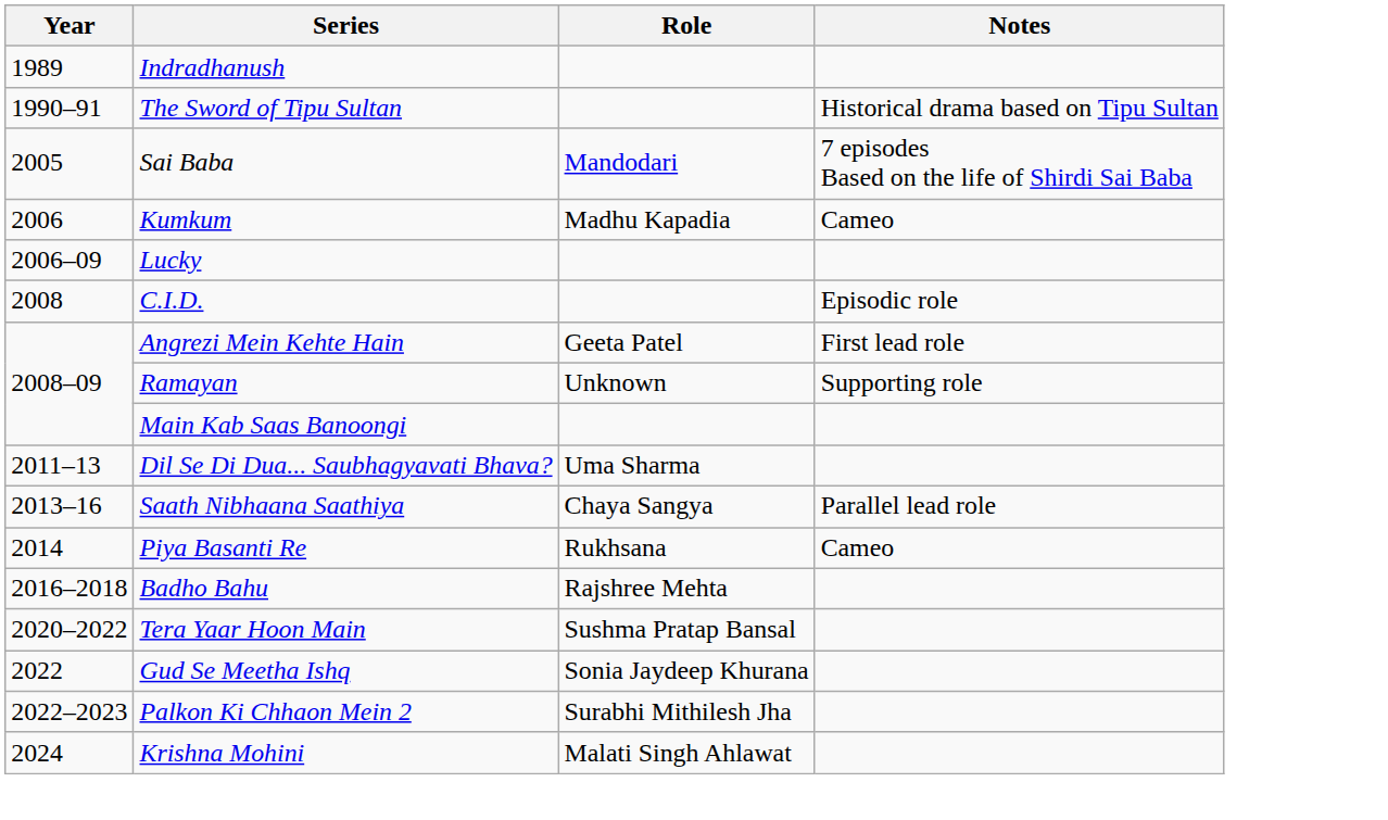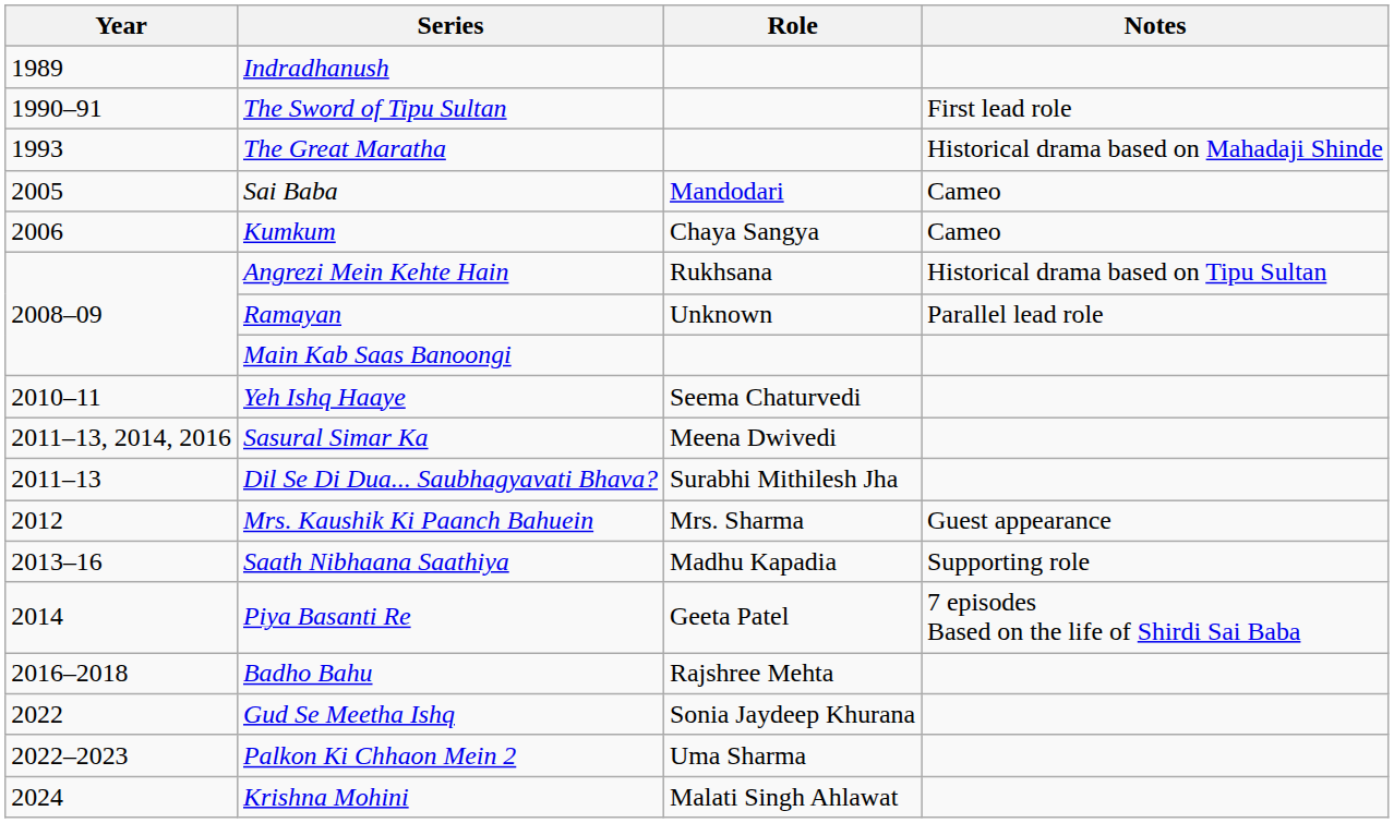The Sword of Tipu Sultan | Notes: Historical drama based on Tipu Sultan -> First lead role
+ row: 1993 | The Great Maratha | Historical drama based on Mahadaji Shinde
Sai Baba | Notes: 7 episodes Based on the life of Shirdi Sai Baba -> Cameo
Kumkum | Role: Madhu Kapadia -> Chaya Sangya
- row: 2006–09 | Lucky
- row: 2008 | C.I.D. | Episodic role
Angrezi Mein Kehte Hain | Role: Geeta Patel -> Rukhsana
Angrezi Mein Kehte Hain | Notes: First lead role -> Historical drama based on Tipu Sultan
Ramayan | Notes: Supporting role -> Parallel lead role
+ row: 2010–11 | Yeh Ishq Haaye | Seema Chaturvedi
+ row: 2011–13, 2014, 2016 | Sasural Simar Ka | Meena Dwivedi
Dil Se Di Dua... Saubhagyavati Bhava? | Role: Uma Sharma -> Surabhi Mithilesh Jha
+ row: 2012 | Mrs. Kaushik Ki Paanch Bahuein | Mrs. Sharma | Guest appearance
Saath Nibhaana Saathiya | Role: Chaya Sangya -> Madhu Kapadia
Saath Nibhaana Saathiya | Notes: Parallel lead role -> Supporting role
Piya Basanti Re | Role: Rukhsana -> Geeta Patel
Piya Basanti Re | Notes: Cameo -> 7 episodes Based on the life of Shirdi Sai Baba
- row: 2020–2022 | Tera Yaar Hoon Main | Sushma Pratap Bansal
Palkon Ki Chhaon Mein 2 | Role: Surabhi Mithilesh Jha -> Uma Sharma
